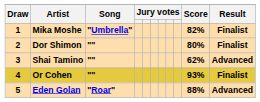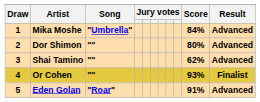Mika Moshe | Score: 82% -> 84%
Mika Moshe | Result: Finalist -> Advanced
Dor Shimon | Result: Finalist -> Advanced
Eden Golan | Score: 88% -> 91%
